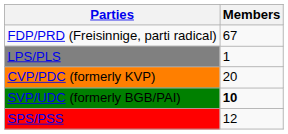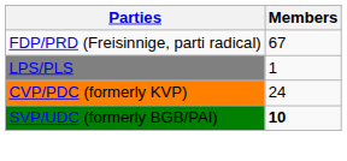CVP/PDC (formerly KVP) | Members: 20 -> 24
- row: SPS/PSS | 12
